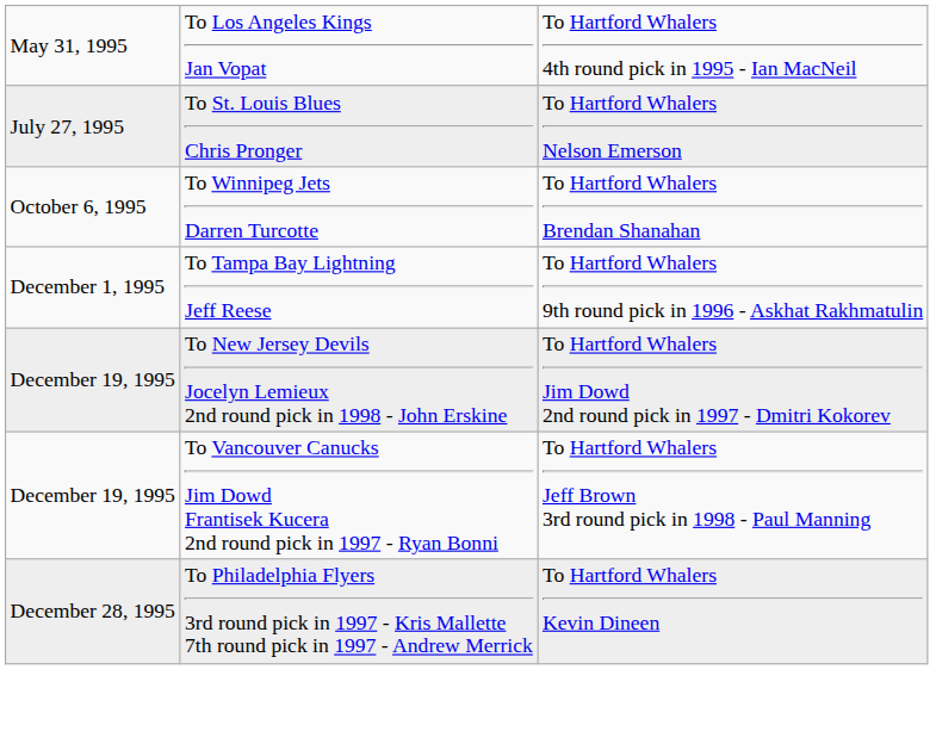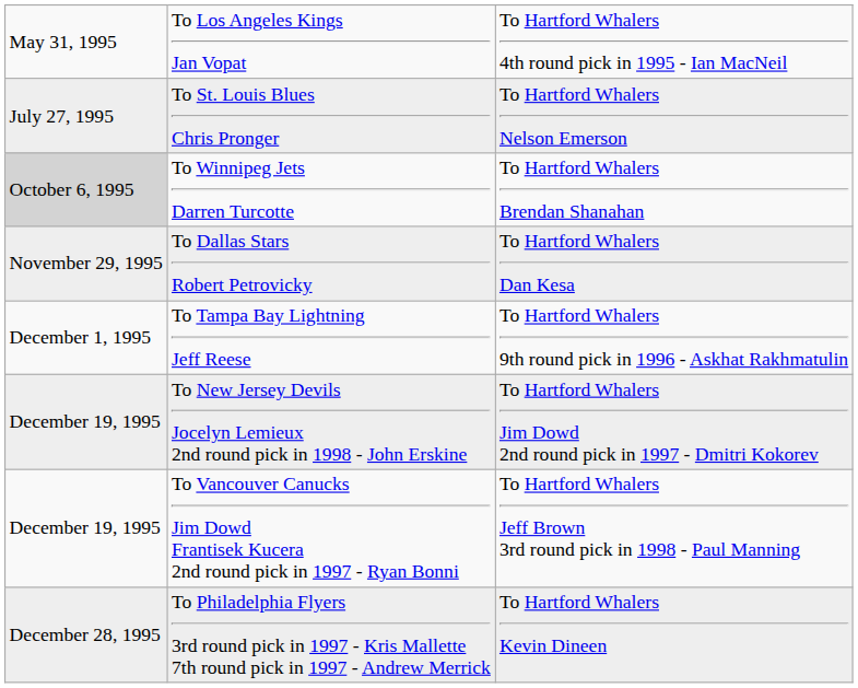To Winnipeg Jets Darren Turcotte | column 1: no background -> lightgrey background
+ row: November 29, 1995 | To Dallas Stars Robert Petrovicky | To Hartford Whalers Dan Kesa
